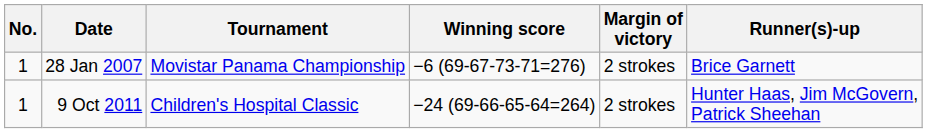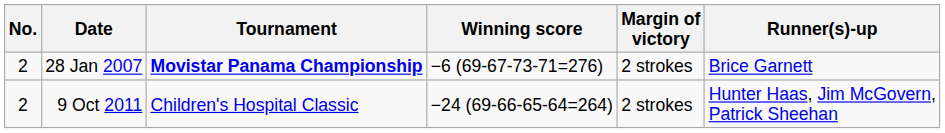28 Jan 2007 | No.: 1 -> 2
28 Jan 2007 | Tournament: normal -> bold
9 Oct 2011 | No.: 1 -> 2
